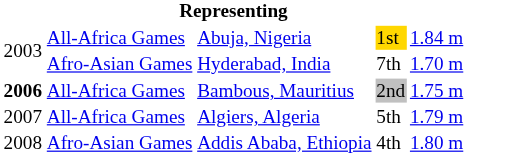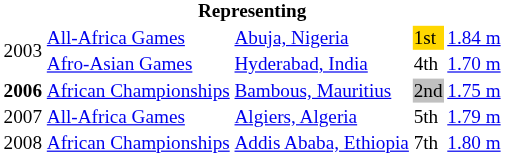Hyderabad, India | column 4: 7th -> 4th
Bambous, Mauritius | column 2: All-Africa Games -> African Championships
Addis Ababa, Ethiopia | column 2: Afro-Asian Games -> African Championships
Addis Ababa, Ethiopia | column 4: 4th -> 7th
